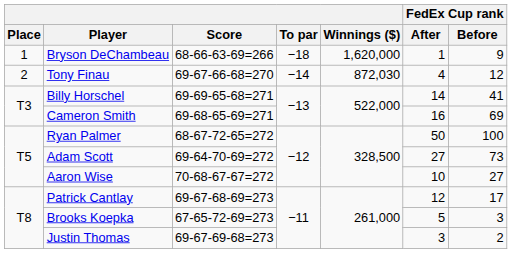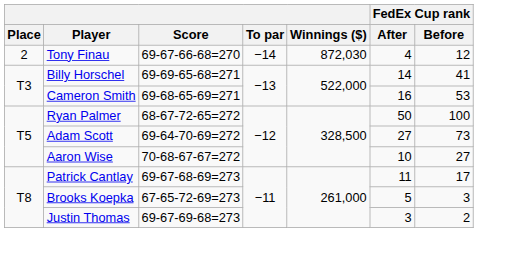- row: 1 | Bryson DeChambeau | 68-66-63-69=266 | −18 | 1,620,000 | 1 | 9
Cameron Smith | FedEx Cup rank / Before: 69 -> 53
Patrick Cantlay | FedEx Cup rank / After: 12 -> 11
